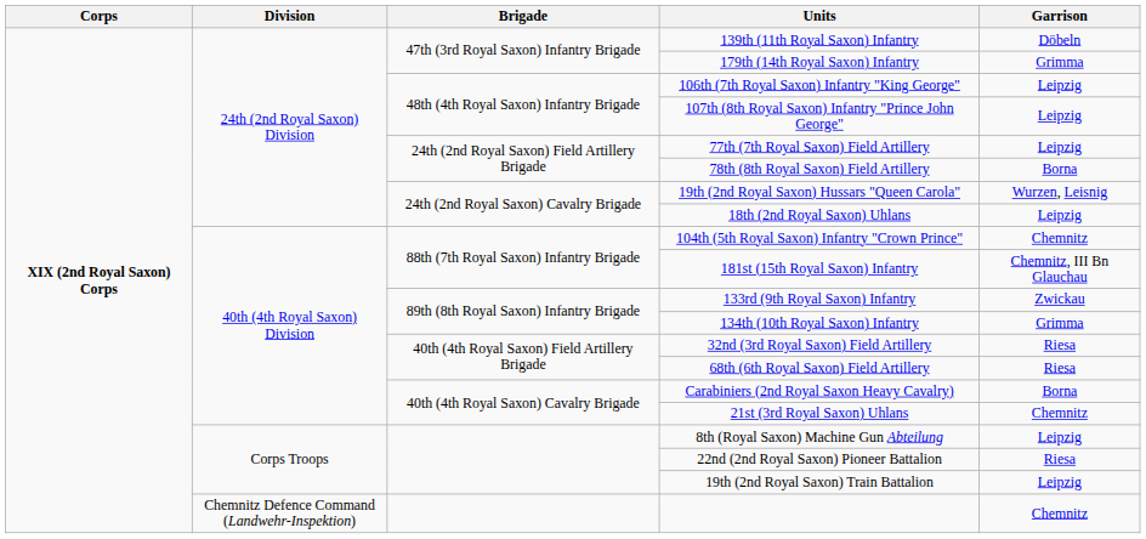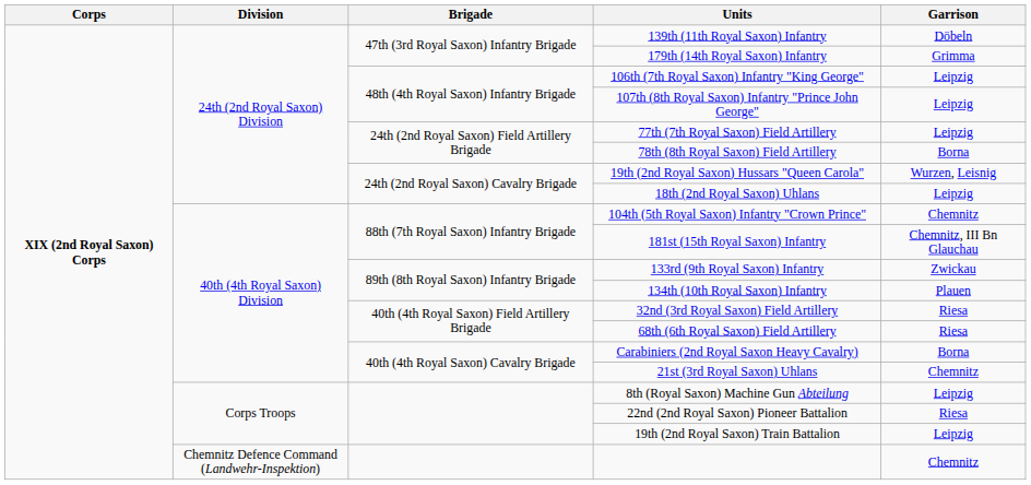134th (10th Royal Saxon) Infantry | Garrison: Grimma -> Plauen
